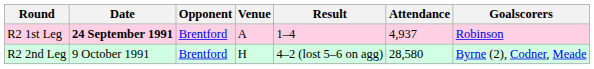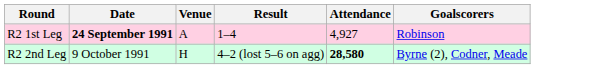- column: Opponent | Brentford | Brentford
R2 1st Leg | Attendance: 4,937 -> 4,927
R2 2nd Leg | Attendance: normal -> bold
